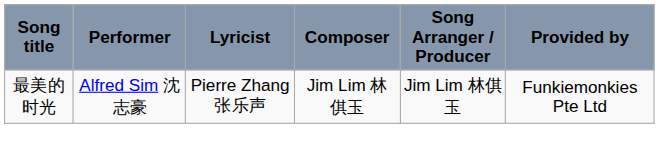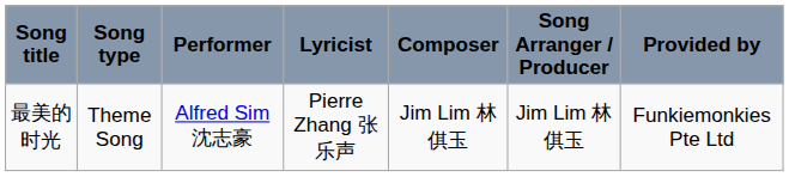+ column: Song type | Theme Song
